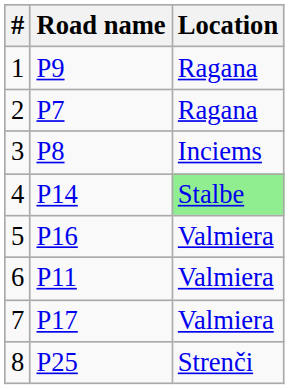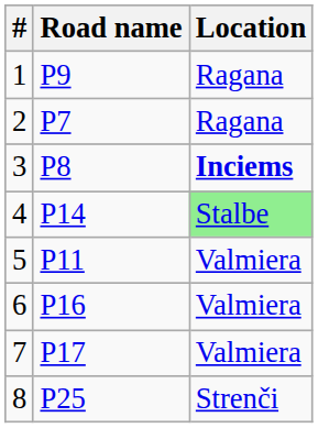3 | Location: normal -> bold
5 | Road name: P16 -> P11
6 | Road name: P11 -> P16
